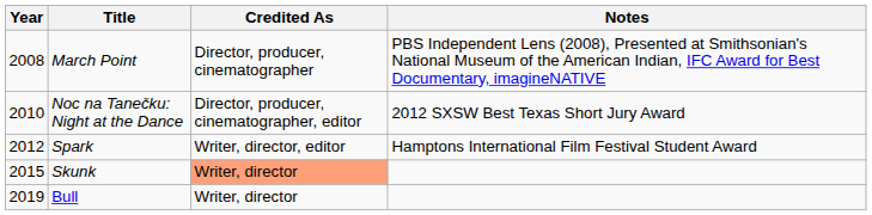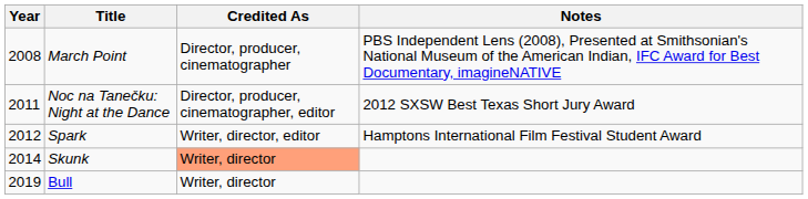Noc na Tanečku: Night at the Dance | Year: 2010 -> 2011
Skunk | Year: 2015 -> 2014
